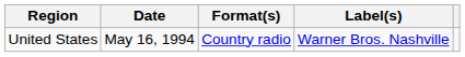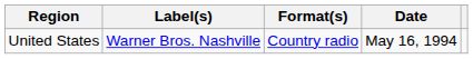columns swapped: Date <-> Label(s)
